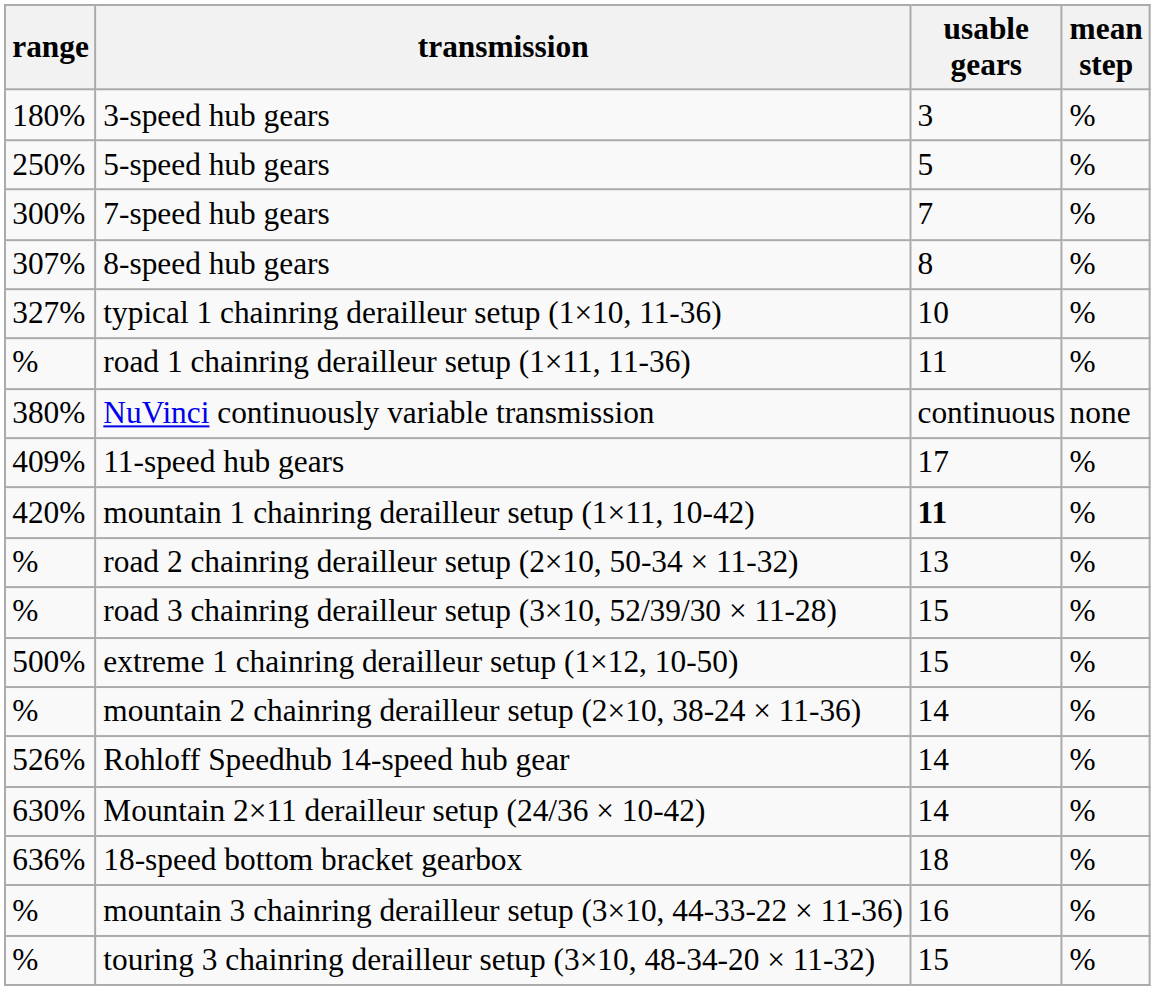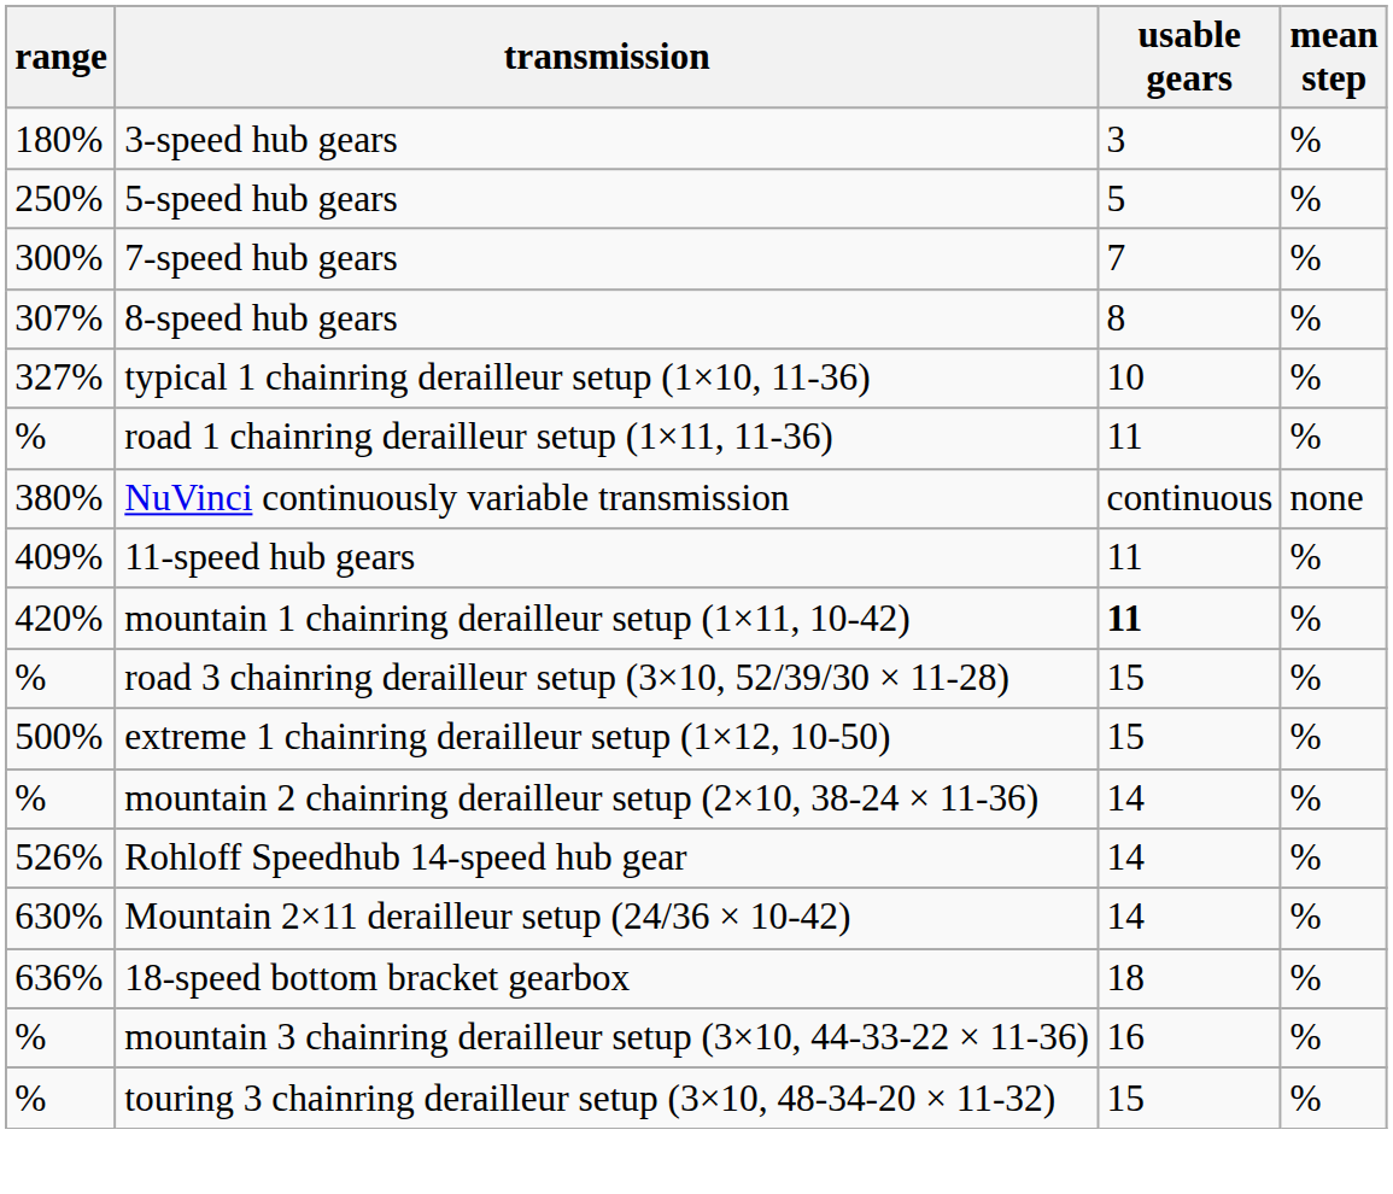11-speed hub gears | usable gears: 17 -> 11
- row: % | road 2 chainring derailleur setup (2×10, 50-34 × 11-32) | 13 | %
